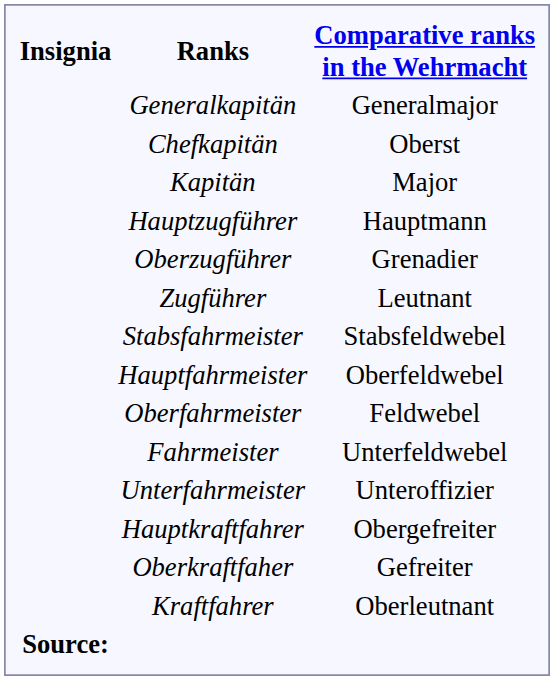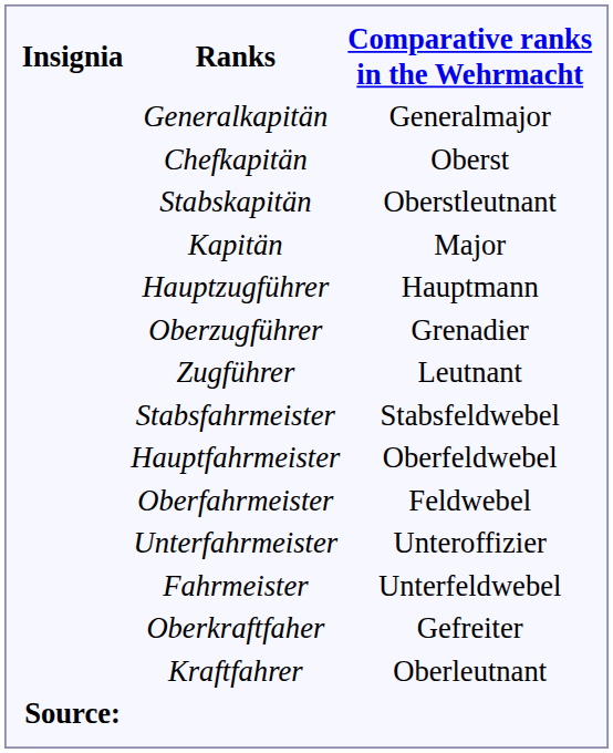+ row: Stabskapitän | Oberstleutnant
rows swapped: Fahrmeister <-> Unterfahrmeister
- row: Hauptkraftfahrer | Obergefreiter
